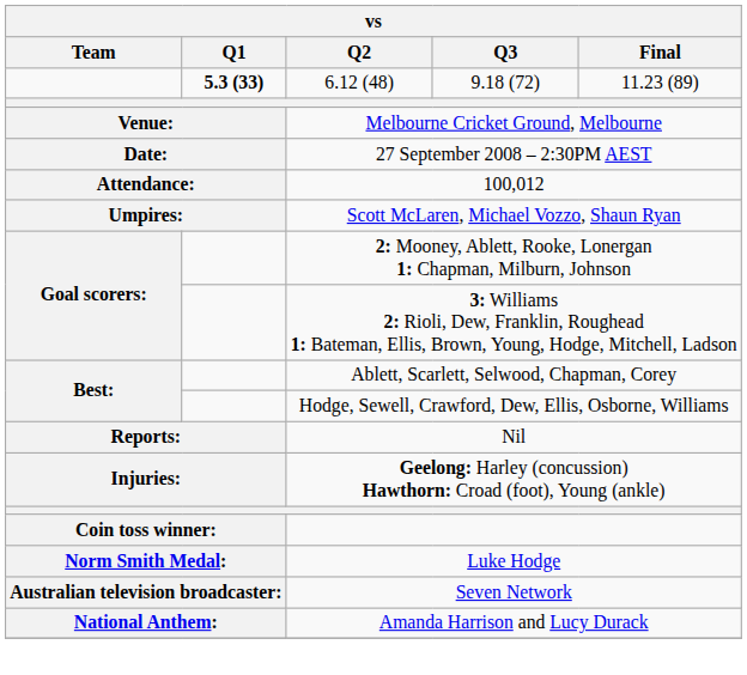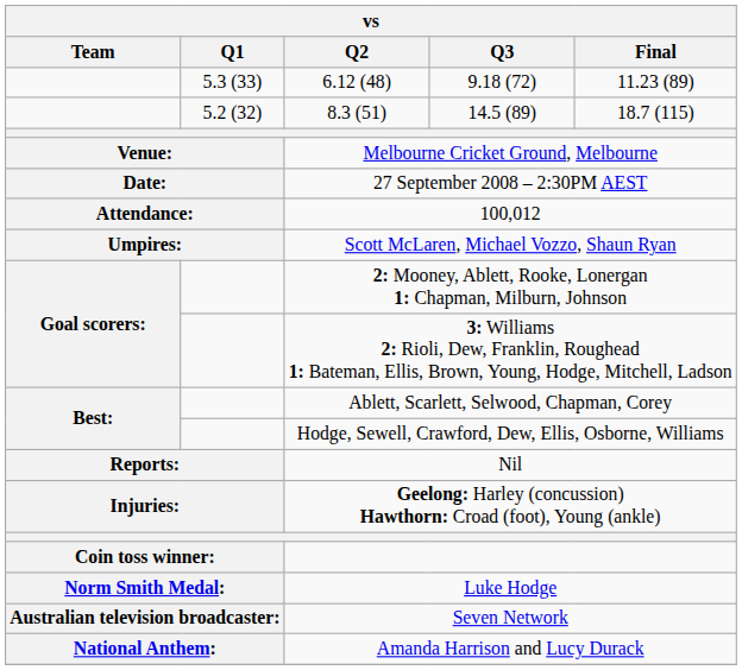6.12 (48) | Q1: bold -> normal
+ row: 5.2 (32) | 8.3 (51) | 14.5 (89) | 18.7 (115)
